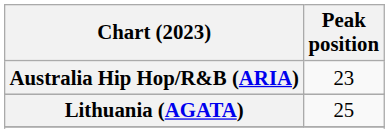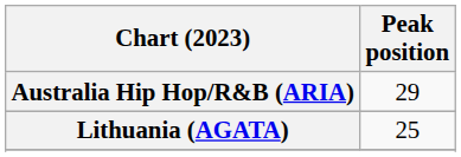Australia Hip Hop/R&B (ARIA) | Peak position: 23 -> 29
